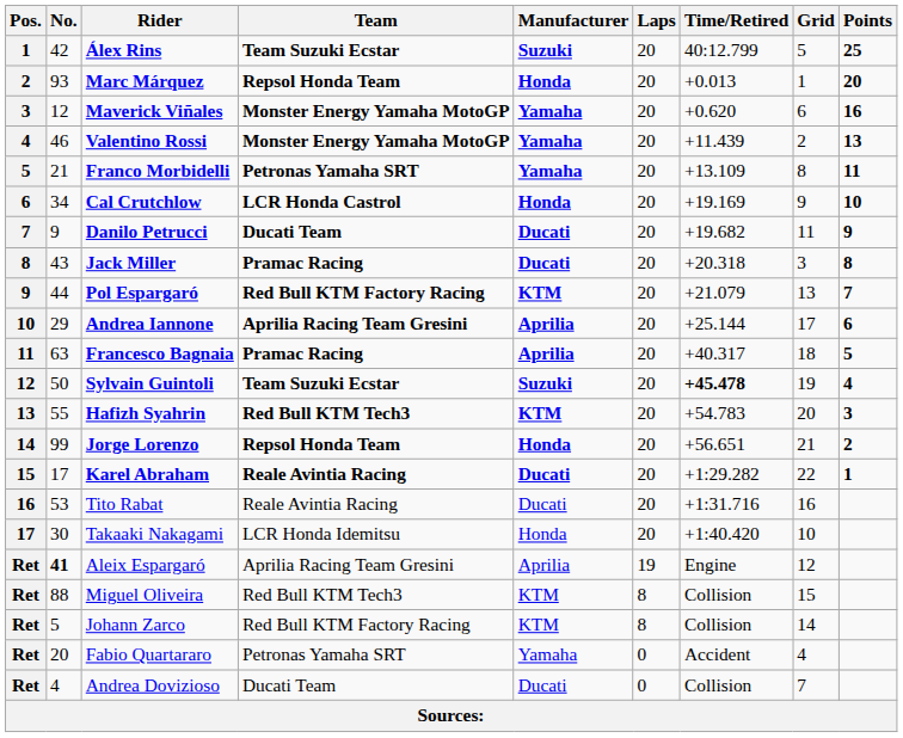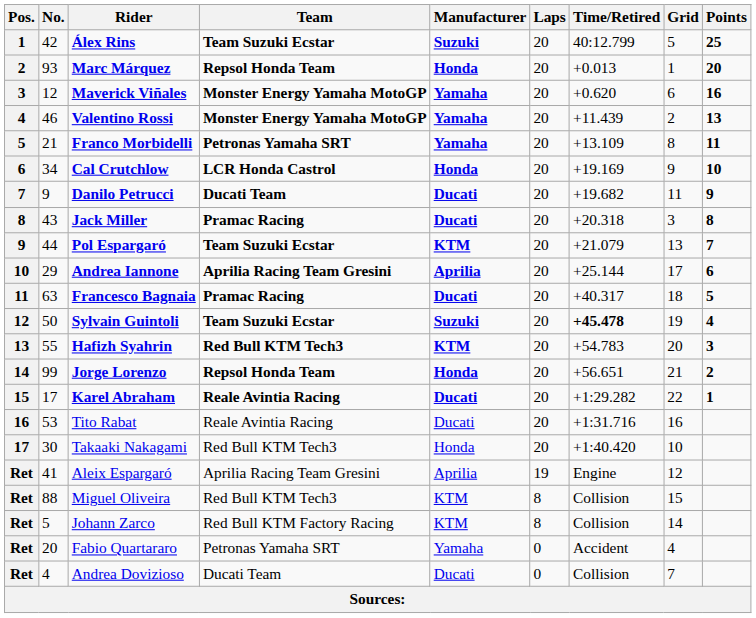Pol Espargaró | Team: Red Bull KTM Factory Racing -> Team Suzuki Ecstar
Francesco Bagnaia | Manufacturer: Aprilia -> Ducati
Takaaki Nakagami | Team: LCR Honda Idemitsu -> Red Bull KTM Tech3
Aleix Espargaró | No.: bold -> normal
